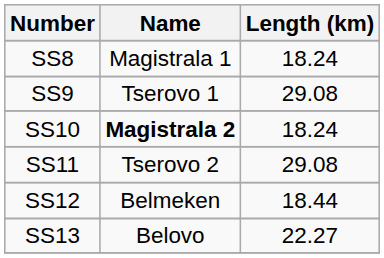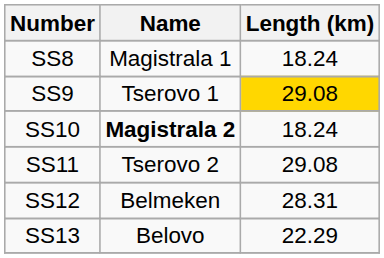SS9 | Length (km): no background -> gold background
SS12 | Length (km): 18.44 -> 28.31
SS13 | Length (km): 22.27 -> 22.29
